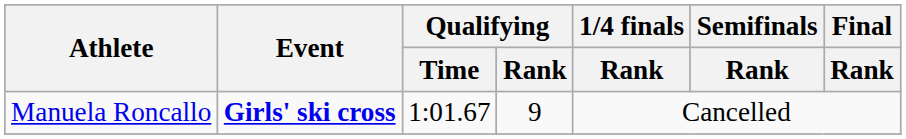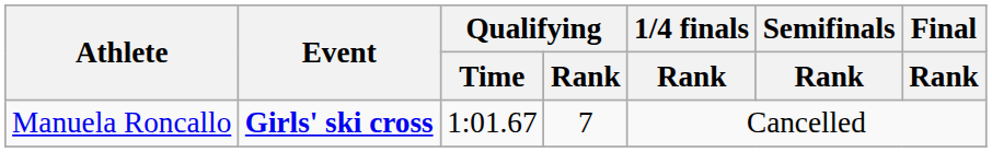Manuela Roncallo | Qualifying / Rank: 9 -> 7
